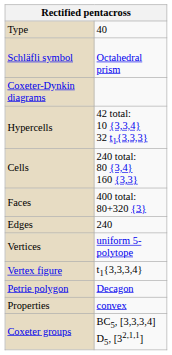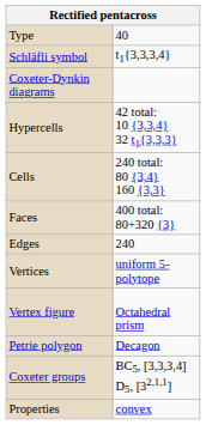Schläfli symbol | column 2: Octahedral prism -> t1{3,3,3,4}
Vertex figure | column 2: t1{3,3,3,4} -> Octahedral prism
rows swapped: Coxeter groups <-> Properties
